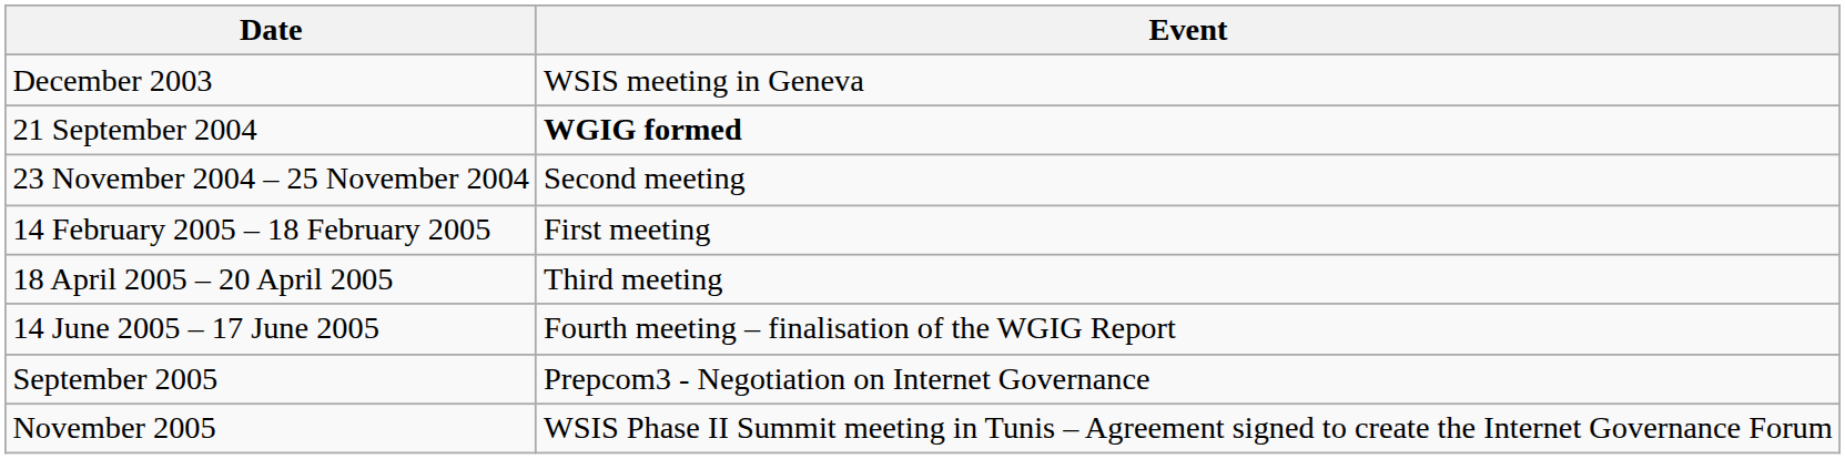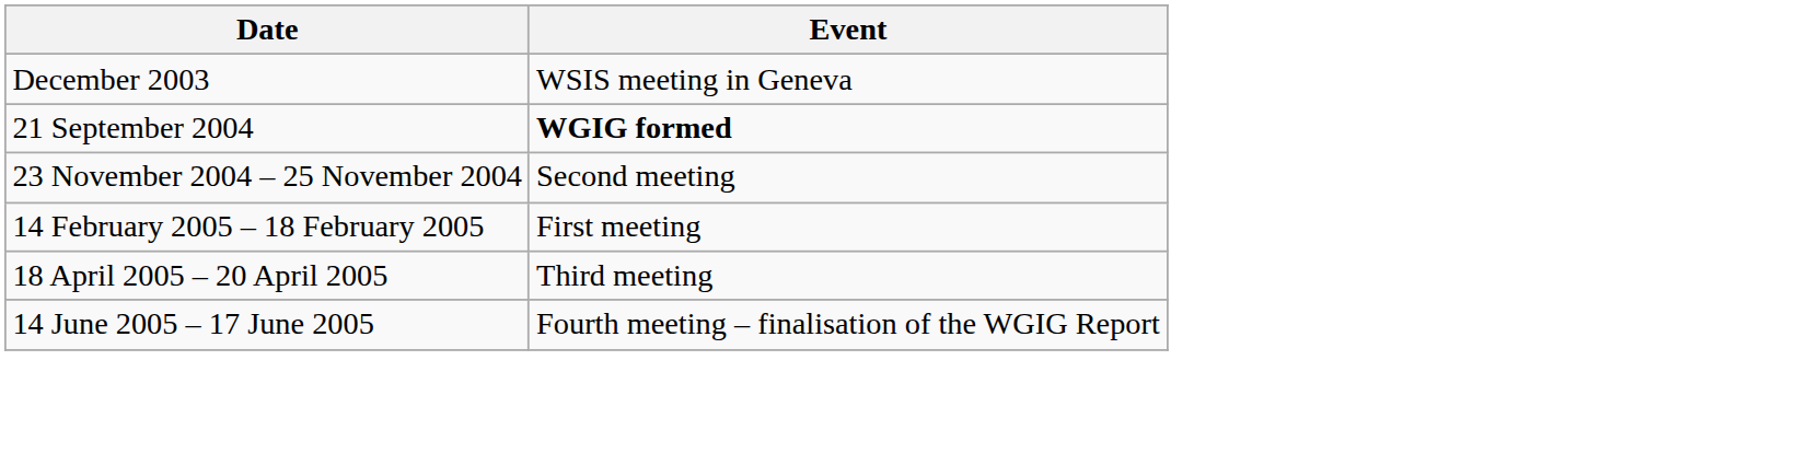- row: September 2005 | Prepcom3 - Negotiation on Internet Governance
- row: November 2005 | WSIS Phase II Summit meeting in Tunis – Agreement signed to create the Internet Governance Forum
